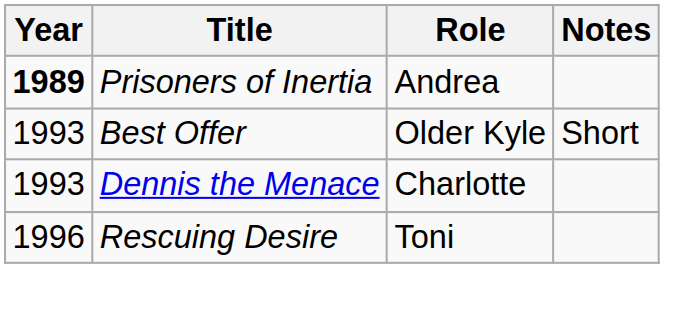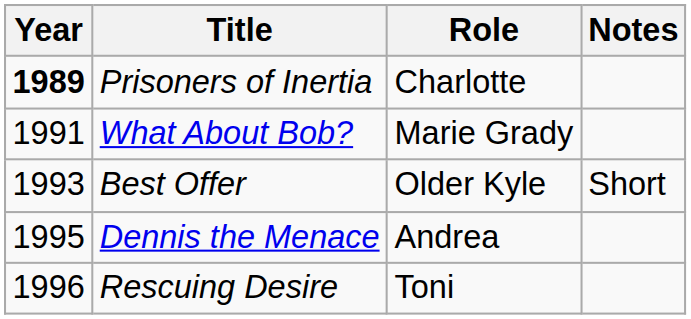Prisoners of Inertia | Role: Andrea -> Charlotte
+ row: 1991 | What About Bob? | Marie Grady
Dennis the Menace | Year: 1993 -> 1995
Dennis the Menace | Role: Charlotte -> Andrea
